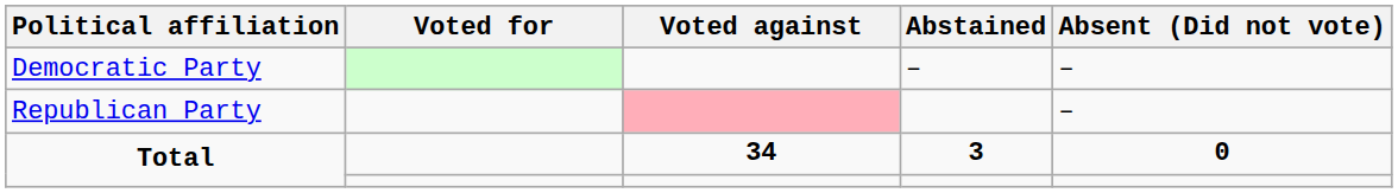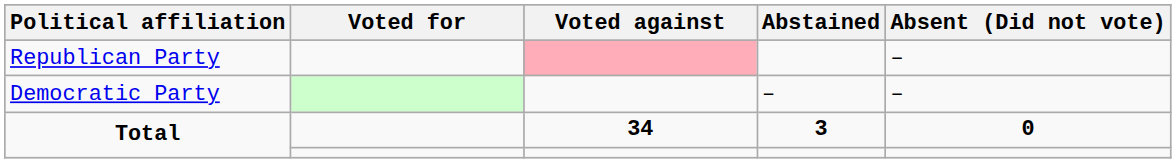rows swapped: Democratic Party <-> Republican Party
